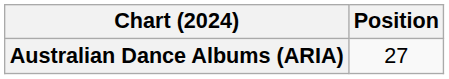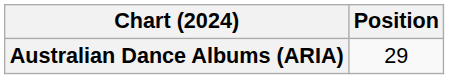Australian Dance Albums (ARIA) | Position: 27 -> 29
